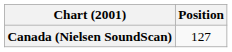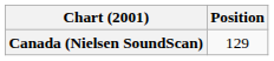Canada (Nielsen SoundScan) | Position: 127 -> 129
